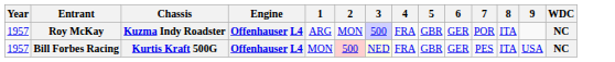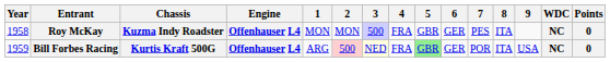+ column: Points | 0 | 0
Roy McKay | Year: 1957 -> 1958
Roy McKay | 1: ARG -> MON
Roy McKay | 7: POR -> PES
Bill Forbes Racing | Year: 1957 -> 1959
Bill Forbes Racing | 1: MON -> ARG
Bill Forbes Racing | 5: no background -> lightgreen background
Bill Forbes Racing | 7: PES -> POR
